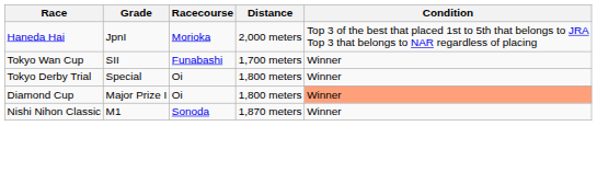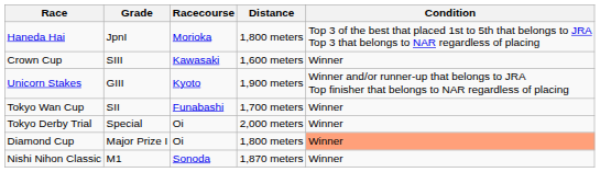Haneda Hai | Distance: 2,000 meters -> 1,800 meters
+ row: Crown Cup | SIII | Kawasaki | 1,600 meters | Winner
+ row: Unicorn Stakes | GIII | Kyoto | 1,900 meters | Winner and/or runner-up that belongs to JRA Top finisher that belongs to NAR regardless of placing
Tokyo Derby Trial | Distance: 1,800 meters -> 2,000 meters
